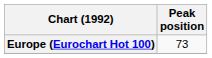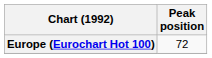Europe (Eurochart Hot 100) | Peak position: 73 -> 72
